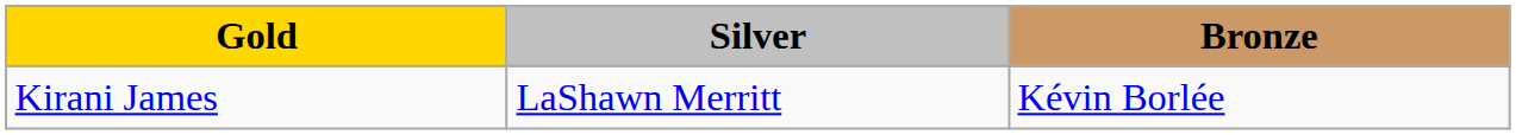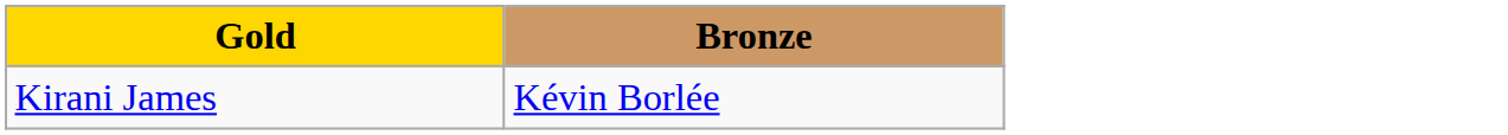- column: Silver | LaShawn Merritt
